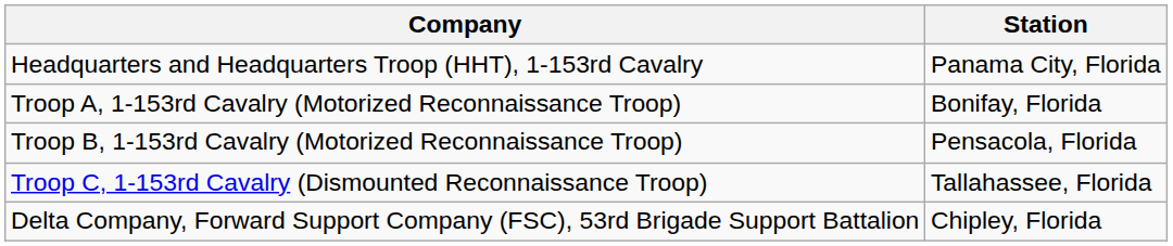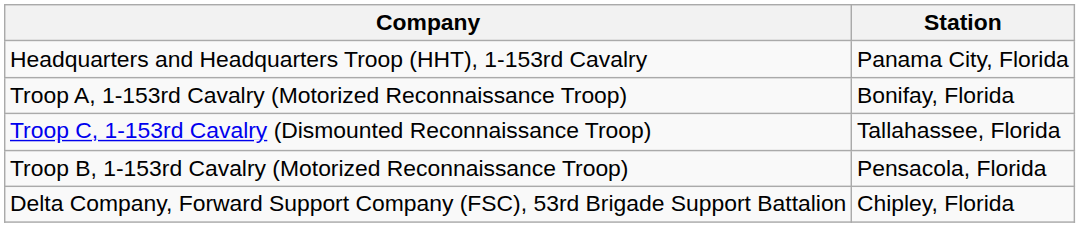rows swapped: Troop B, 1-153rd Cavalry (Motorized Reconnaissance Troop) <-> Troop C, 1-153rd Cavalry (Dismounted Reconnaissance Troop)
